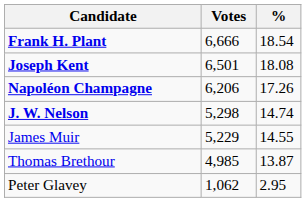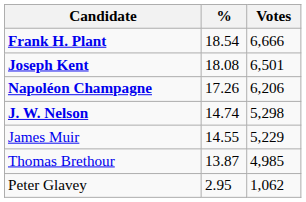columns swapped: Votes <-> %
